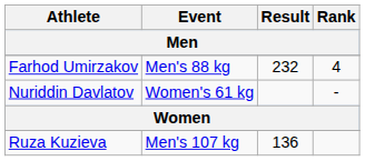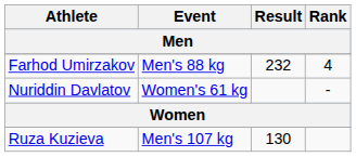Ruza Kuzieva | Result: 136 -> 130
